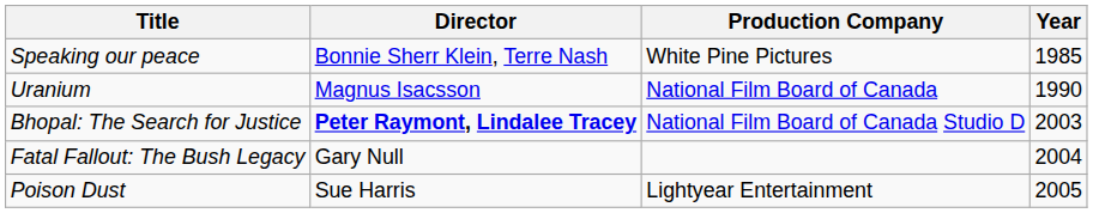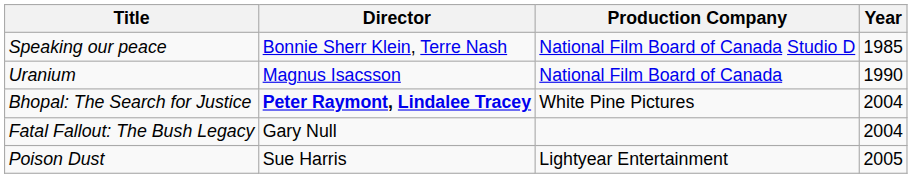Speaking our peace | Production Company: White Pine Pictures -> National Film Board of Canada Studio D
Bhopal: The Search for Justice | Production Company: National Film Board of Canada Studio D -> White Pine Pictures
Bhopal: The Search for Justice | Year: 2003 -> 2004
